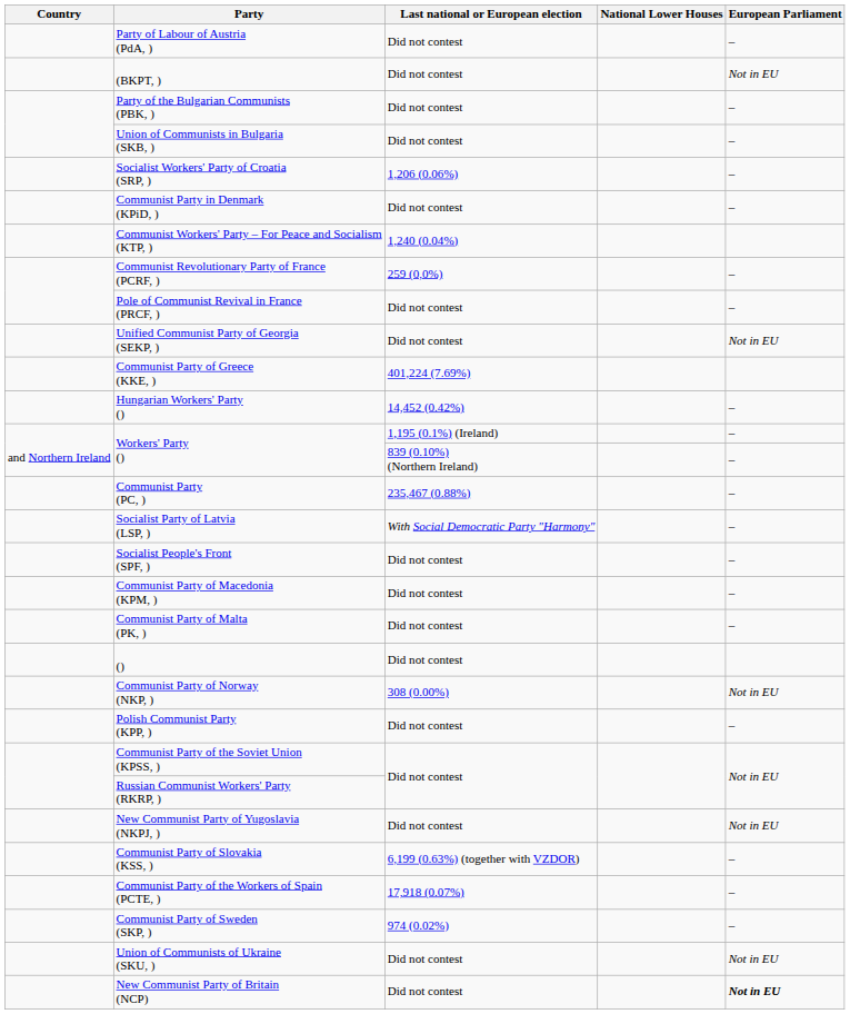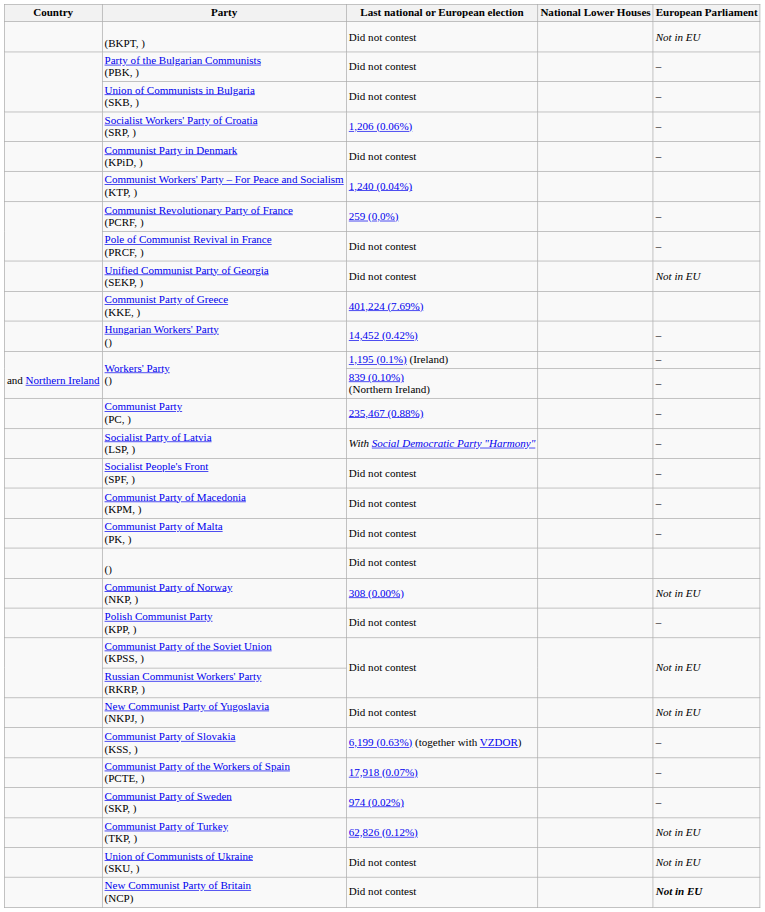- row: Party of Labour of Austria (PdA, ) | Did not contest | –
+ row: Communist Party of Turkey (TKP, ) | 62,826 (0.12%) | Not in EU
